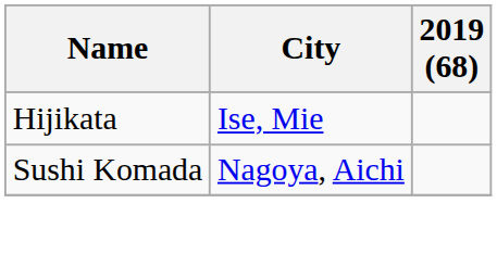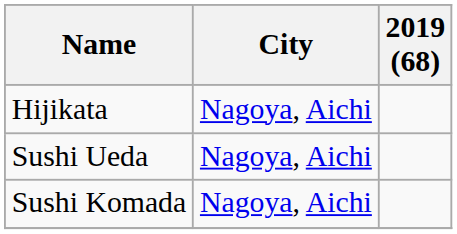Hijikata | City: Ise, Mie -> Nagoya, Aichi
+ row: Sushi Ueda | Nagoya, Aichi
